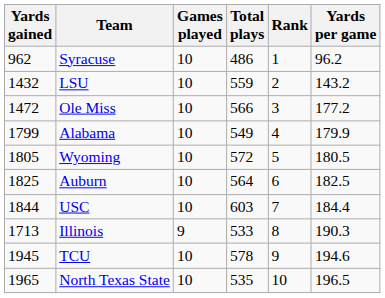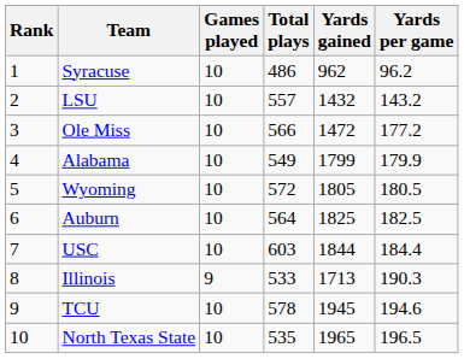columns swapped: Rank <-> Yards gained
LSU | Total plays: 559 -> 557
